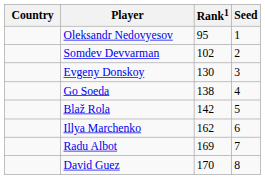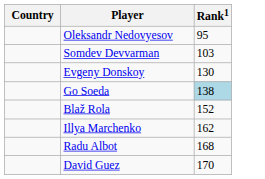- column: Seed | 1 | 2 | 3 | 4 | 5 | 6 | 7 | 8
Somdev Devvarman | Rank1: 102 -> 103
Go Soeda | Rank1: no background -> lightblue background
Blaž Rola | Rank1: 142 -> 152
Radu Albot | Rank1: 169 -> 168
